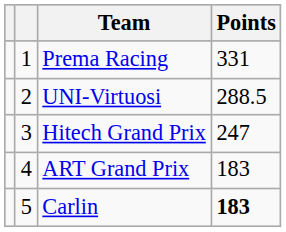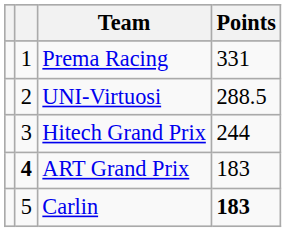Hitech Grand Prix | Points: 247 -> 244
ART Grand Prix | column 2: normal -> bold
